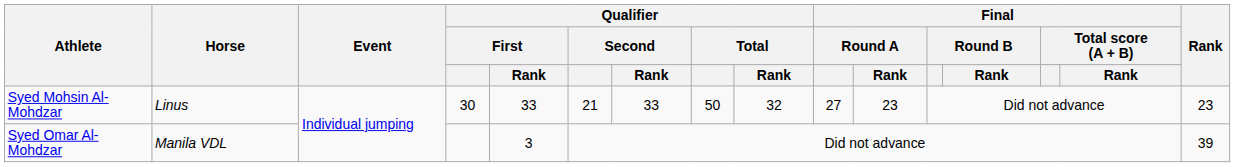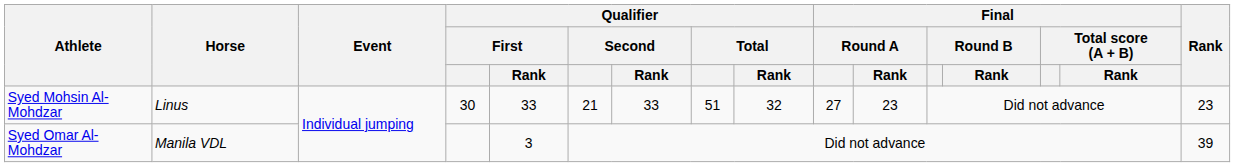Syed Mohsin Al-Mohdzar | Qualifier / Total: 50 -> 51
